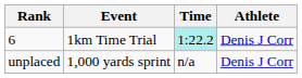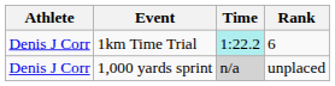columns swapped: Athlete <-> Rank
1,000 yards sprint | Time: no background -> lightgrey background
